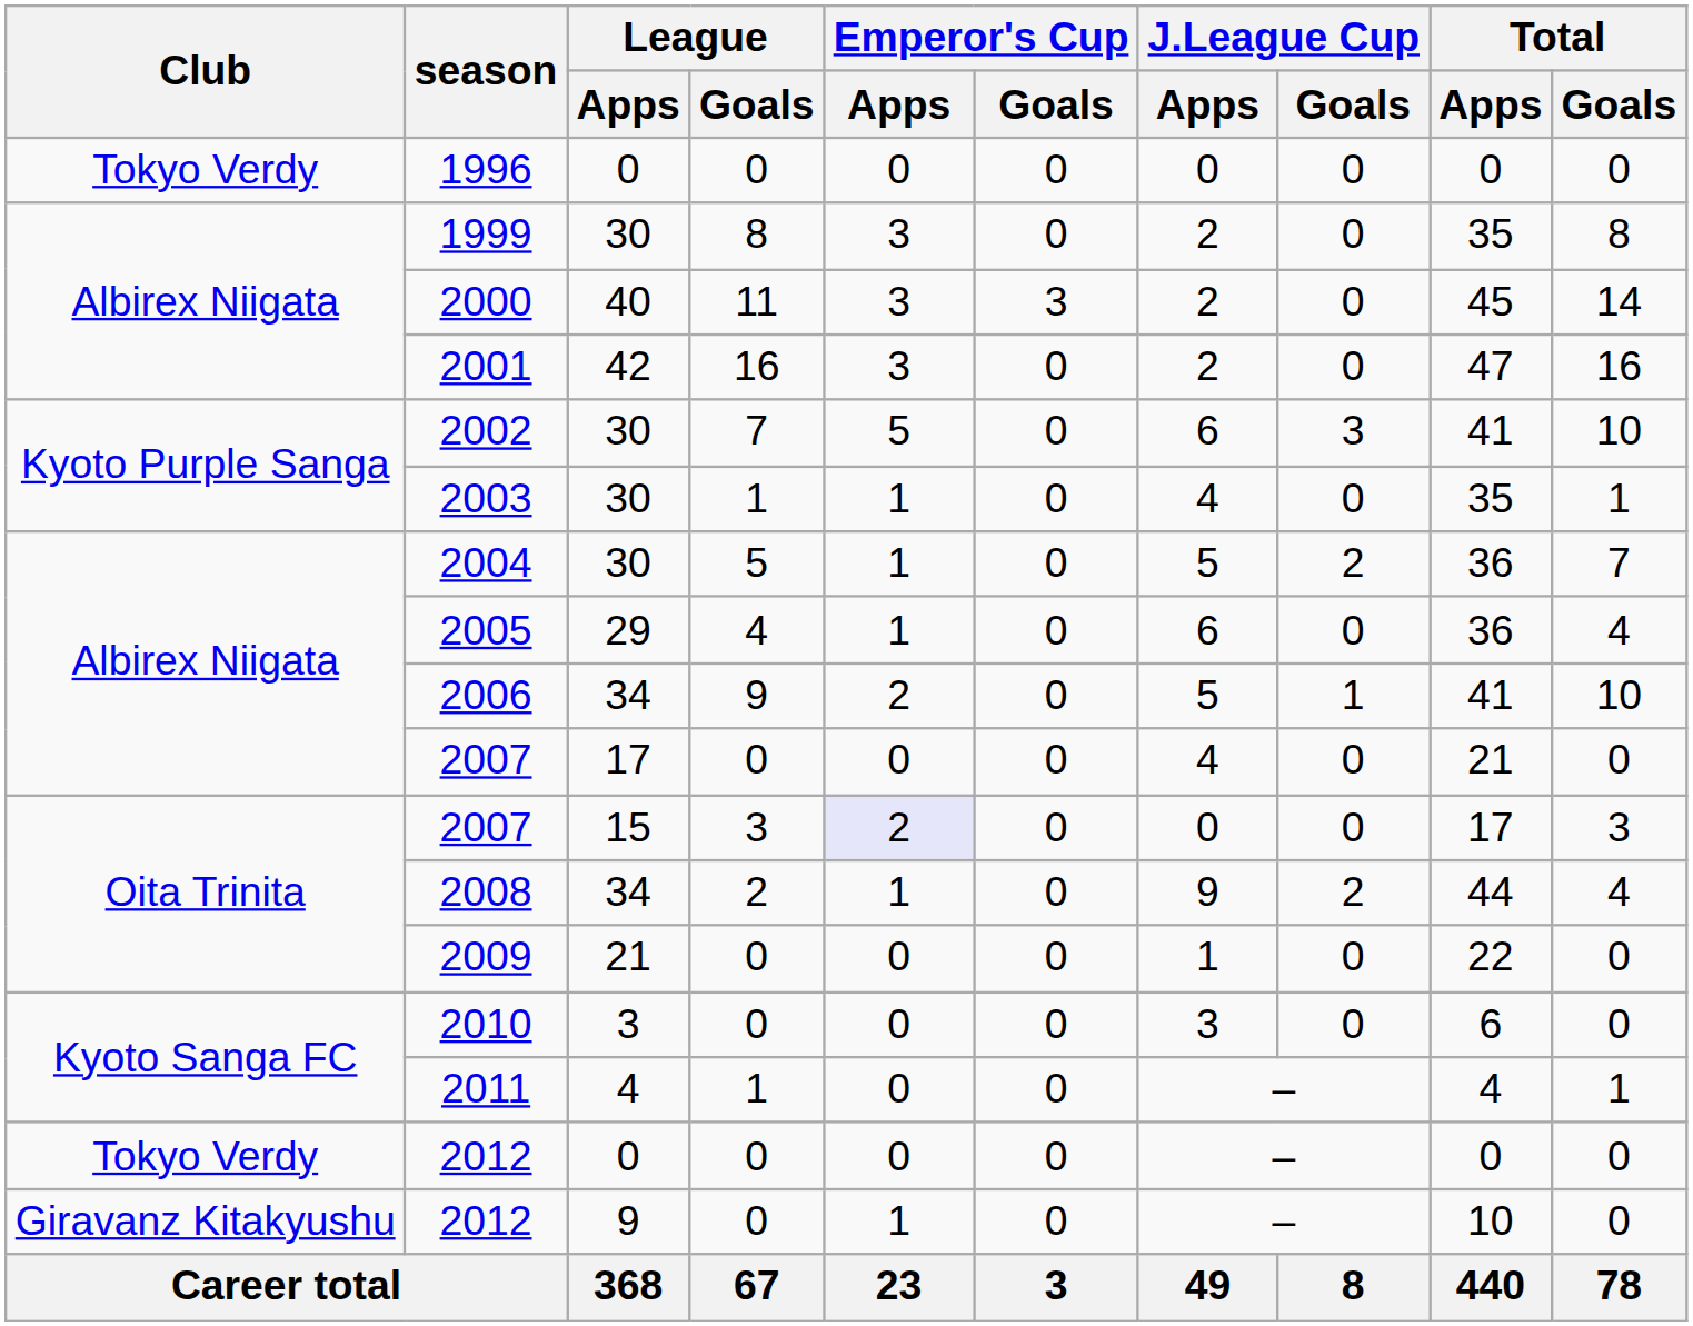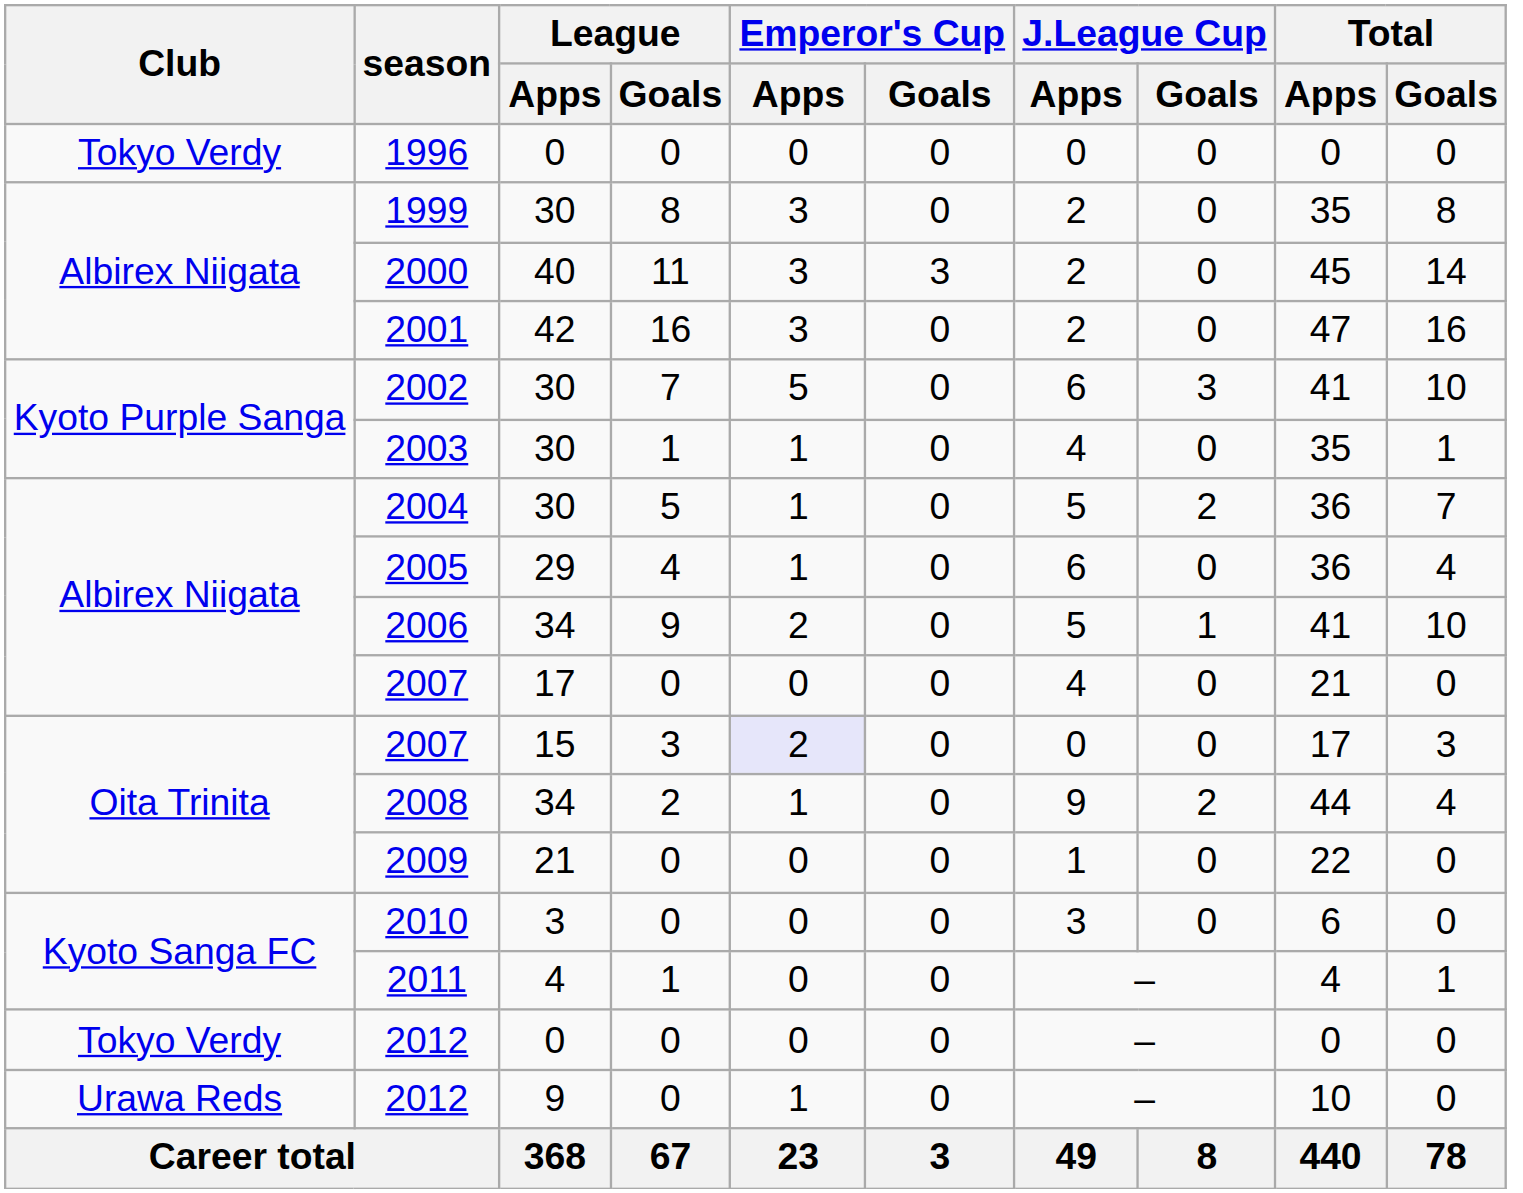2012 / 9 | Club: Giravanz Kitakyushu -> Urawa Reds
